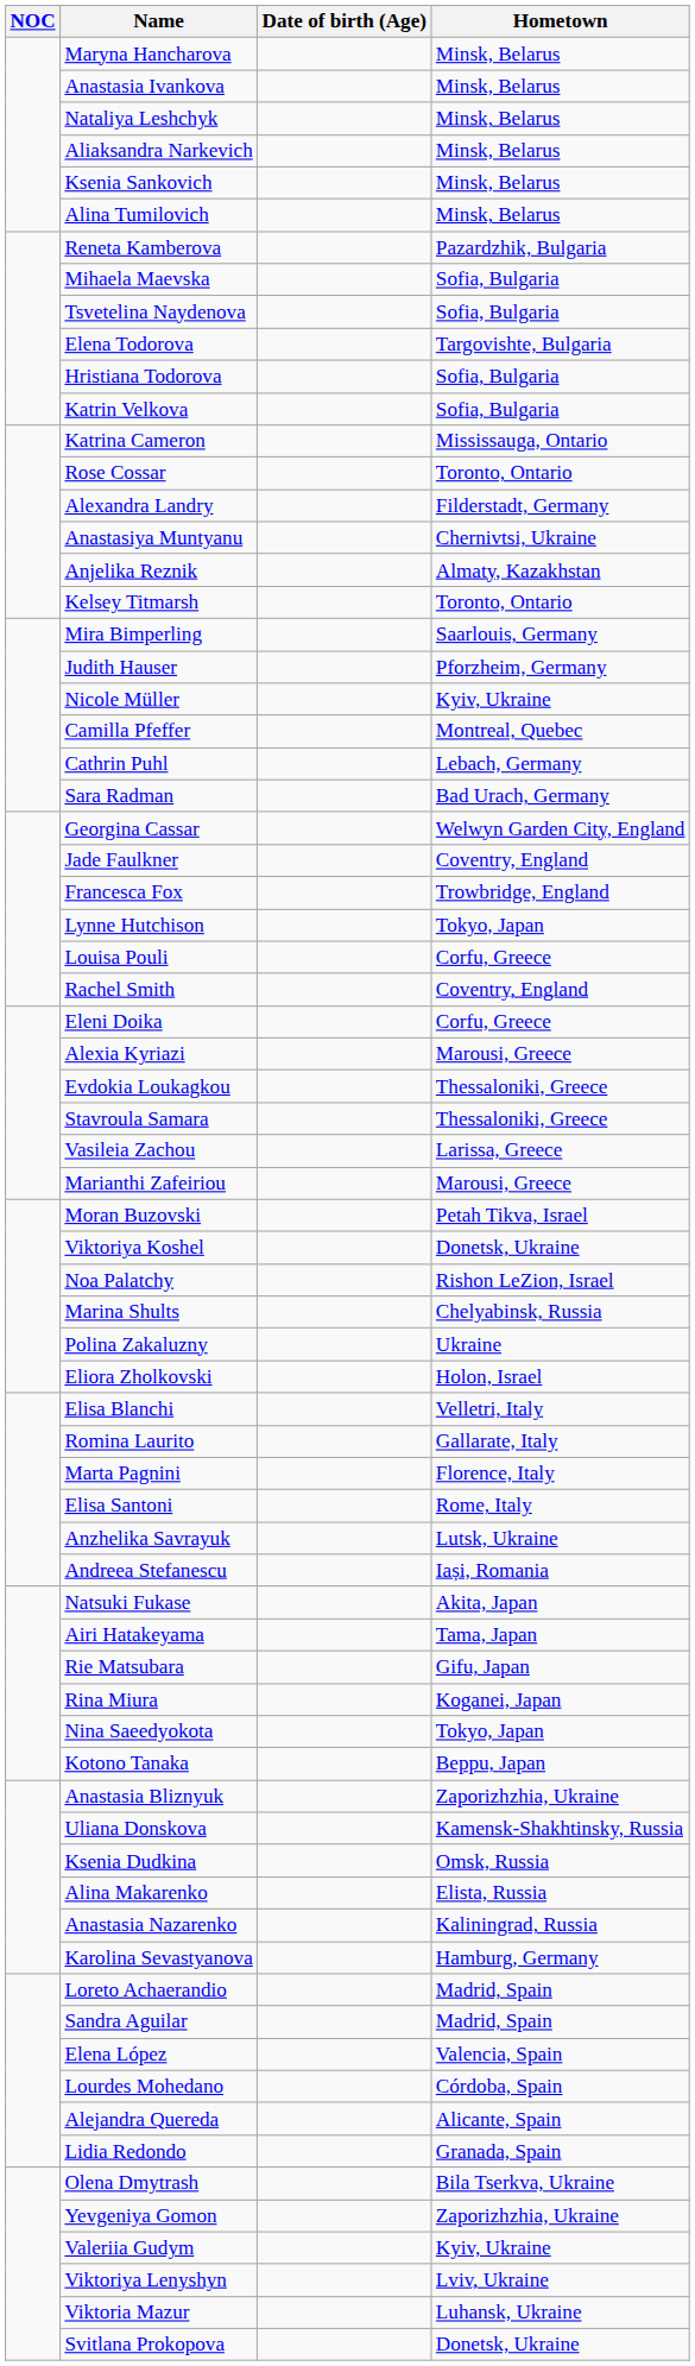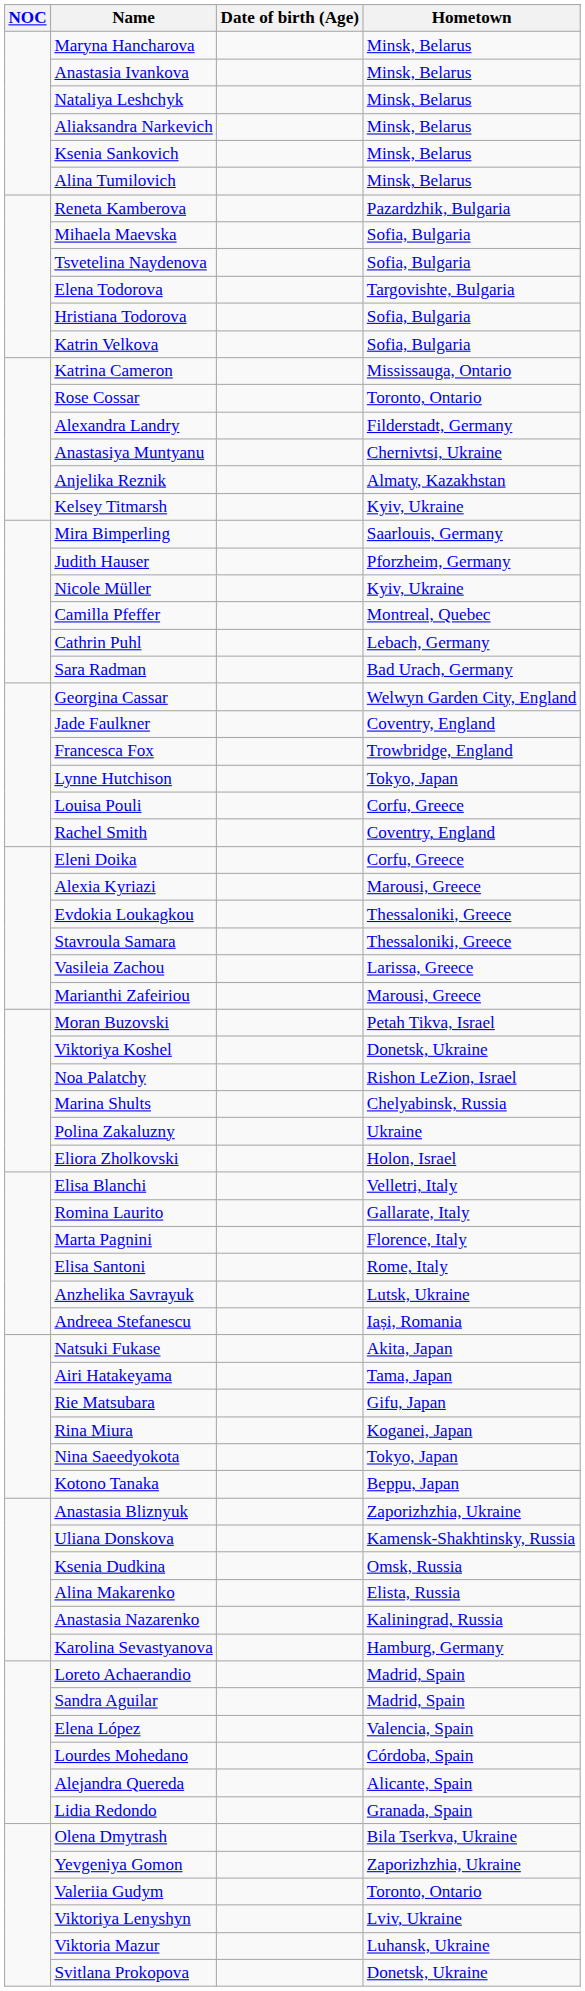Kelsey Titmarsh | Hometown: Toronto, Ontario -> Kyiv, Ukraine
Valeriia Gudym | Hometown: Kyiv, Ukraine -> Toronto, Ontario
